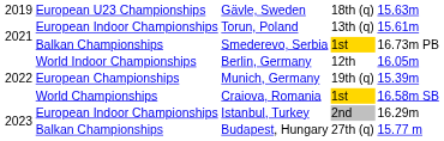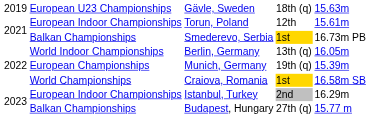Torun, Poland | column 4: 13th (q) -> 12th
Berlin, Germany | column 4: 12th -> 13th (q)
